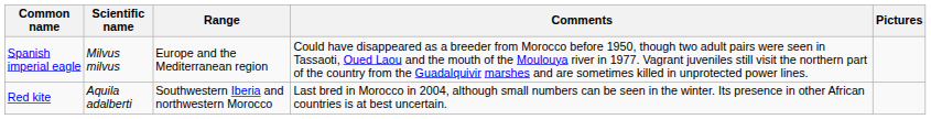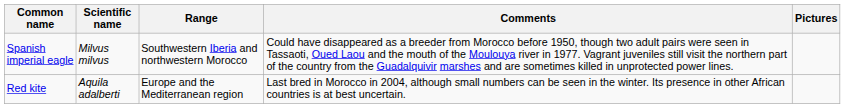Spanish imperial eagle | Range: Europe and the Mediterranean region -> Southwestern Iberia and northwestern Morocco
Red kite | Range: Southwestern Iberia and northwestern Morocco -> Europe and the Mediterranean region
